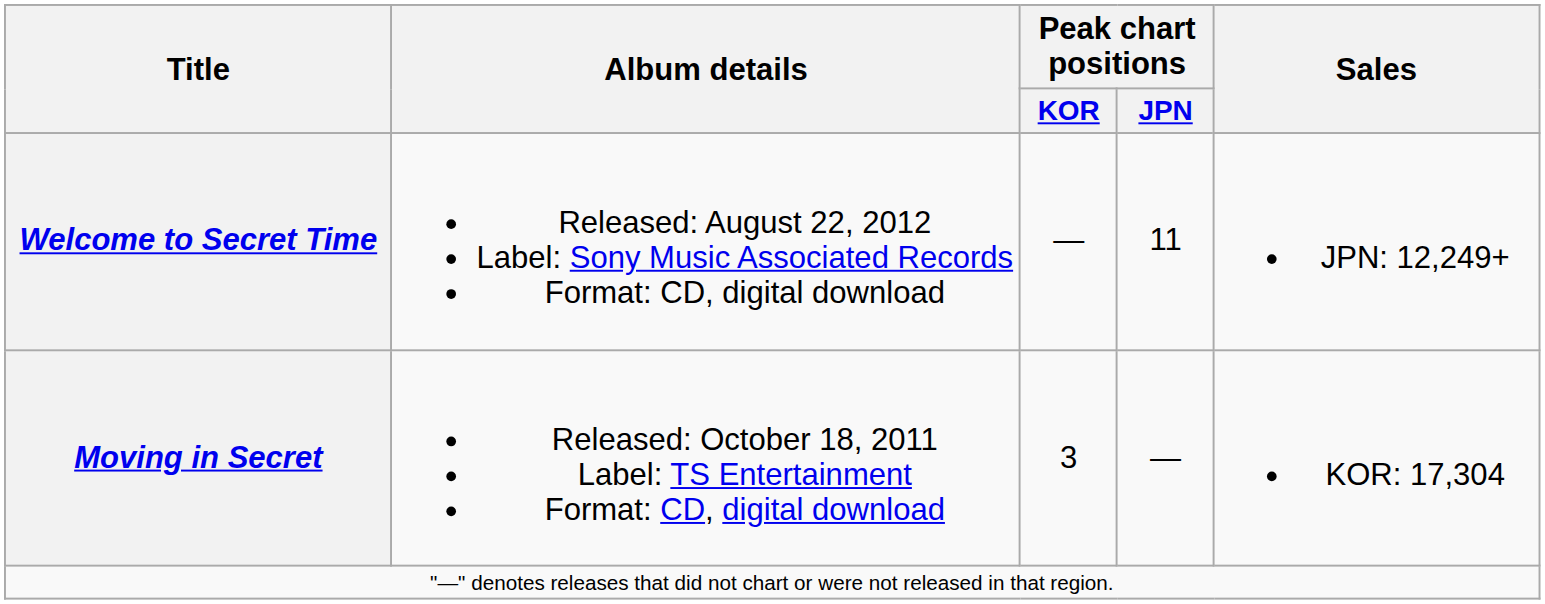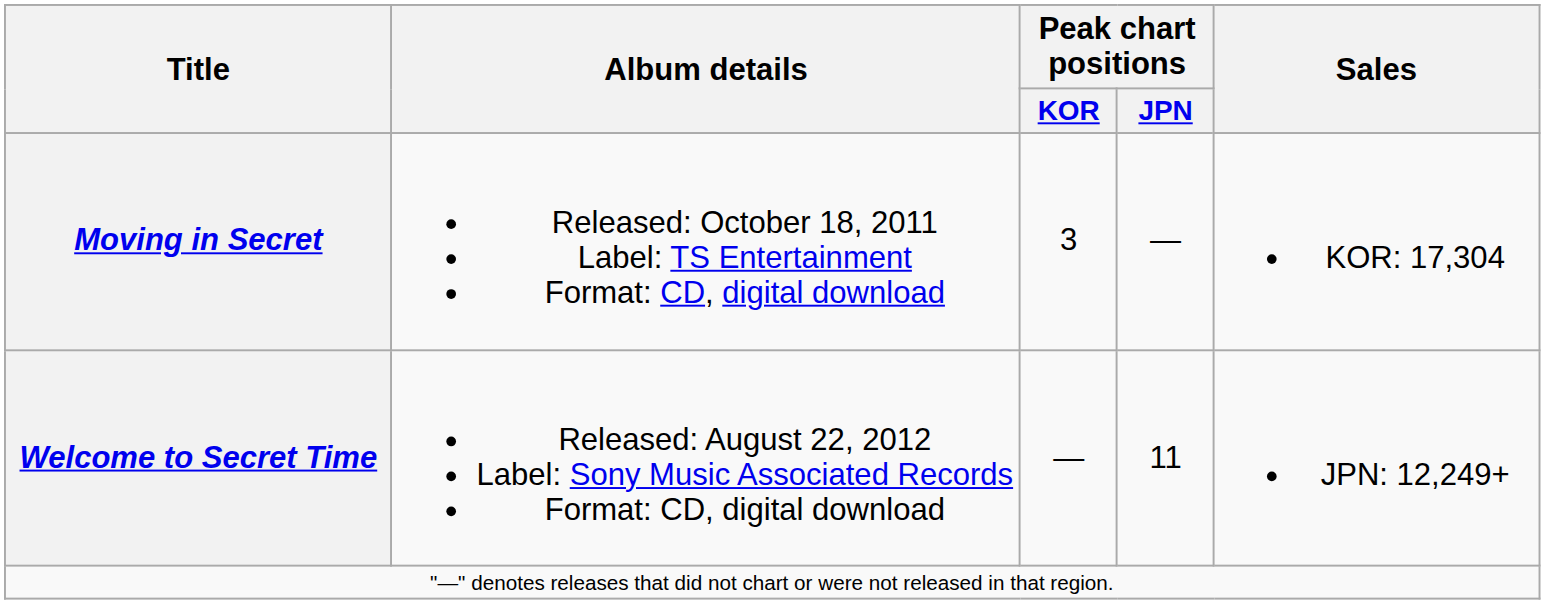rows swapped: Moving in Secret <-> Welcome to Secret Time
